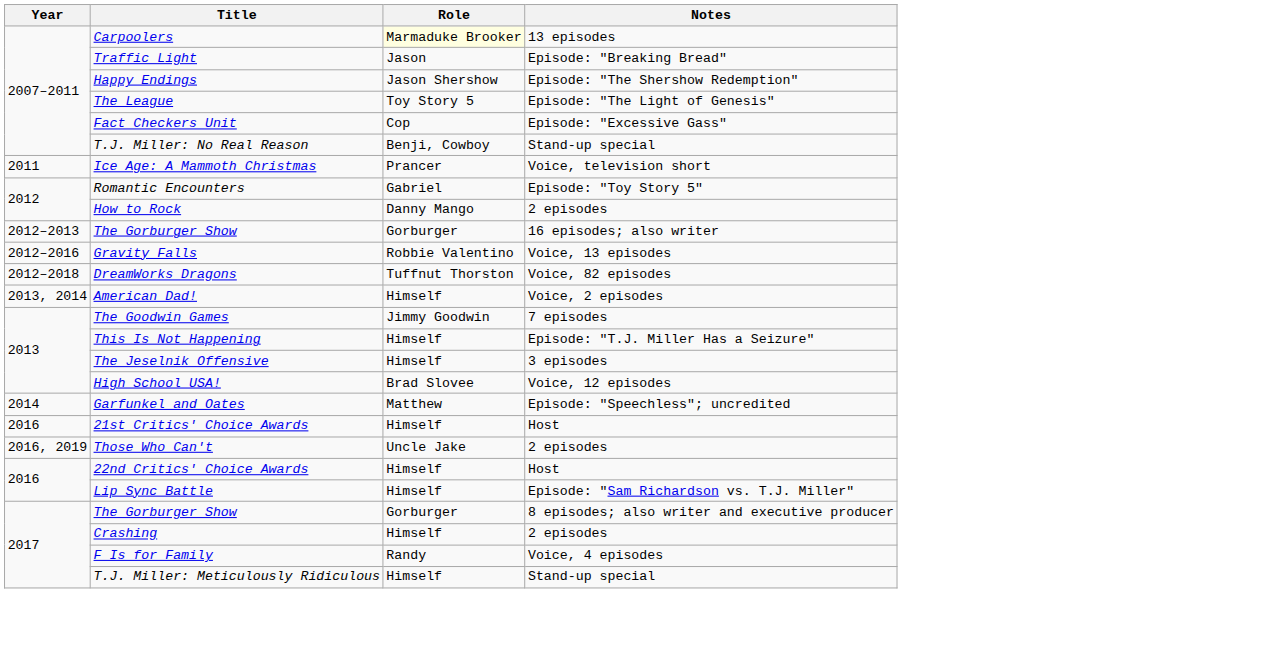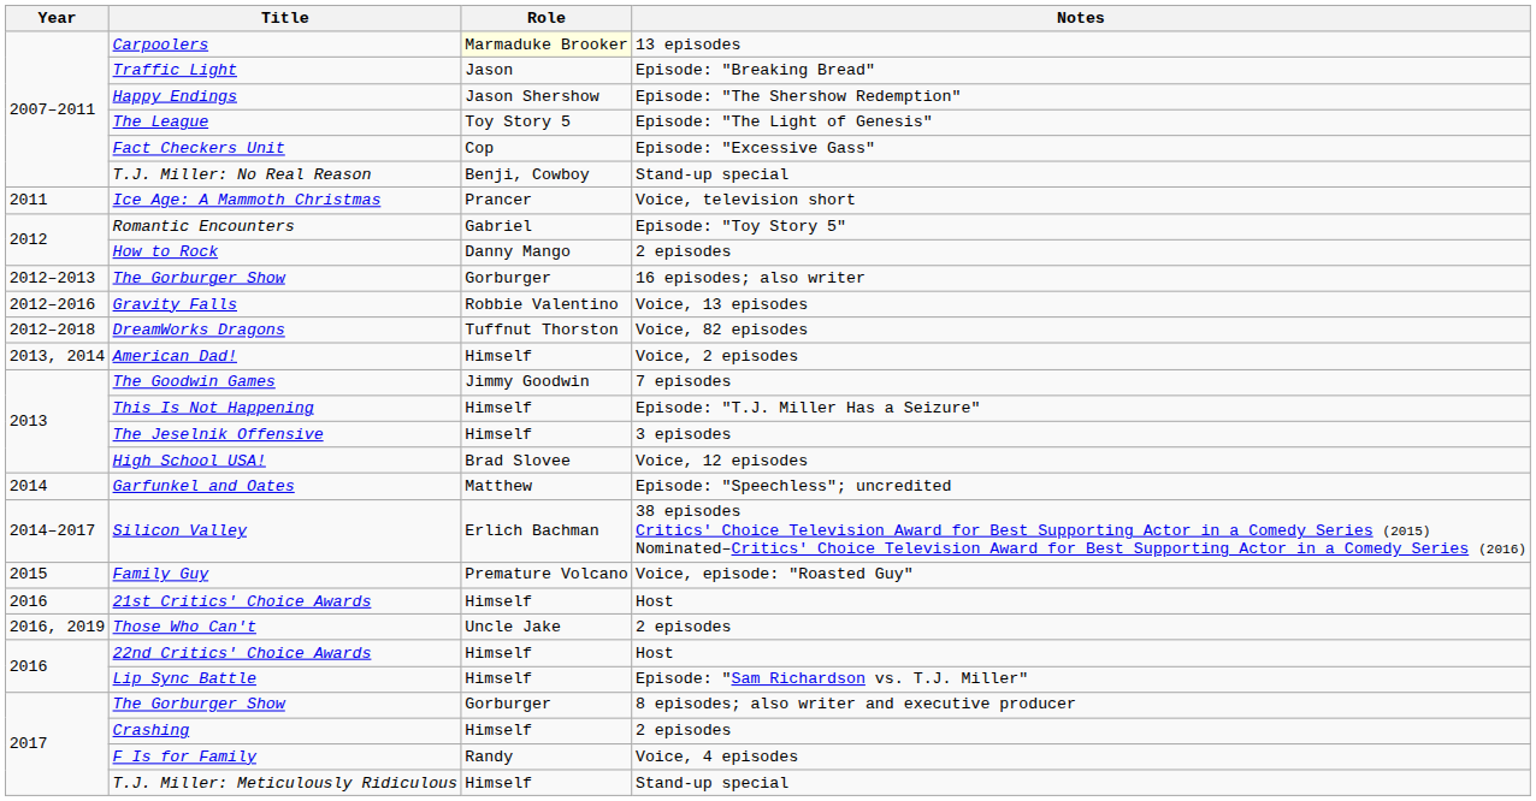+ row: 2014–2017 | Silicon Valley | Erlich Bachman | 38 episodes Critics' Choice Television Award for Best Supporting Actor in a Comedy Series (2015) Nominated–Critics' Choice Television Award for Best Supporting Actor in a Comedy Series (2016)
+ row: 2015 | Family Guy | Premature Volcano | Voice, episode: "Roasted Guy"
